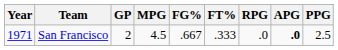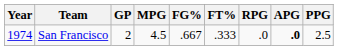San Francisco | Year: 1971 -> 1974
